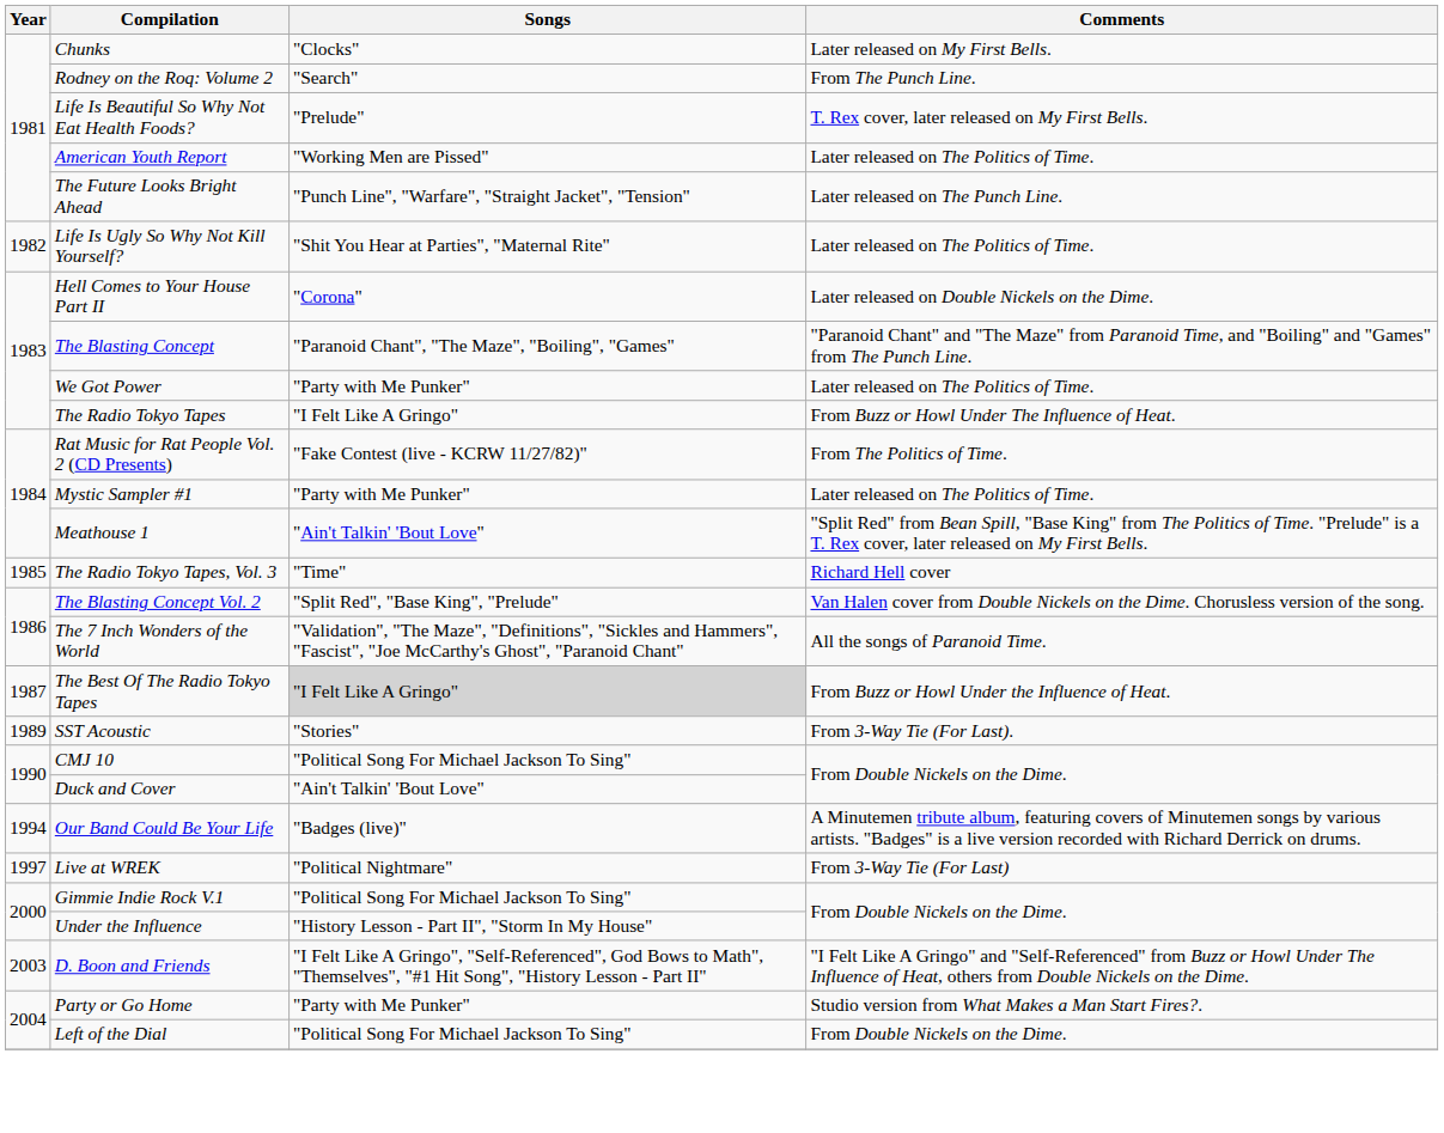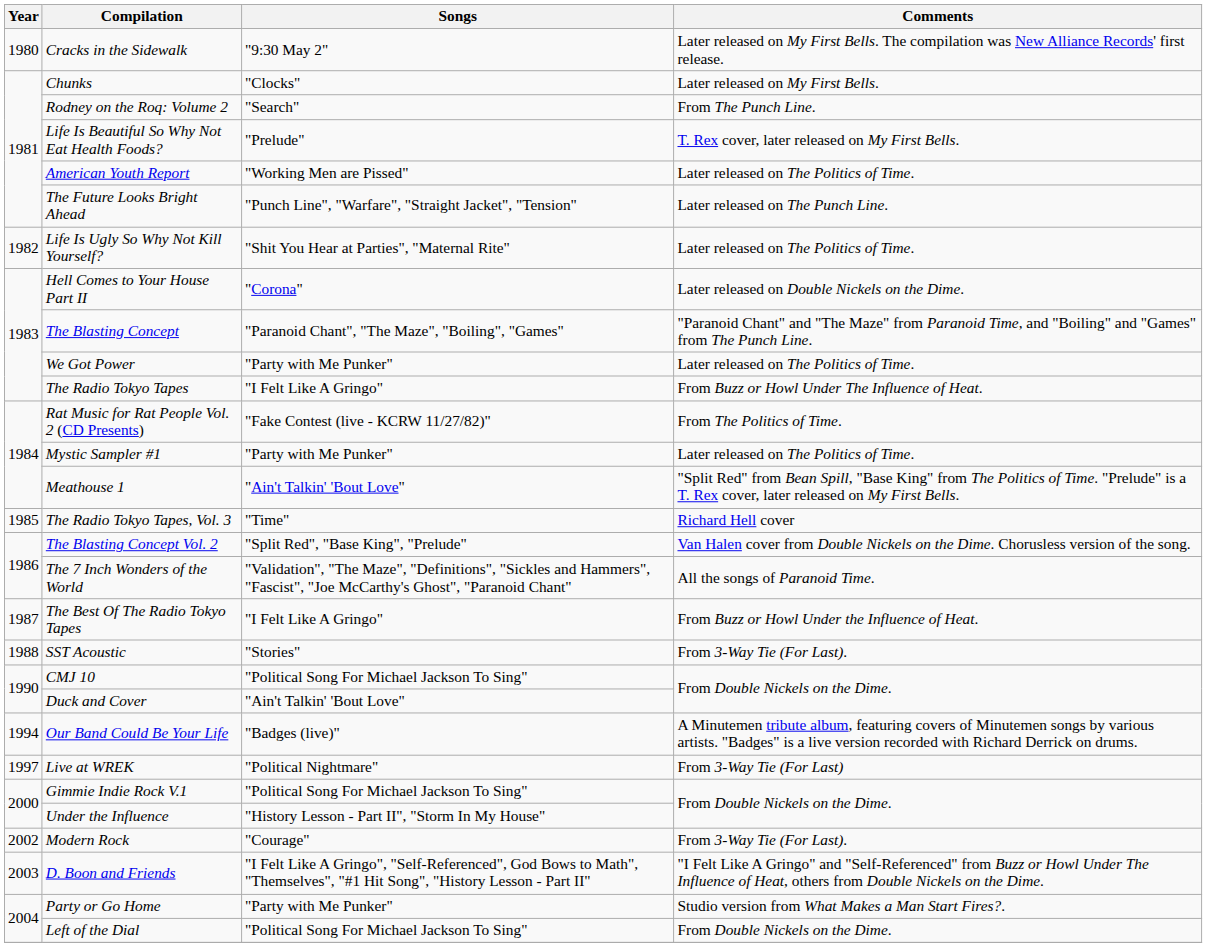+ row: 1980 | Cracks in the Sidewalk | "9:30 May 2" | Later released on My First Bells. The compilation was New Alliance Records' first release.
The Best Of The Radio Tokyo Tapes | Songs: lightgrey background -> no background
SST Acoustic | Year: 1989 -> 1988
+ row: 2002 | Modern Rock | "Courage" | From 3-Way Tie (For Last).
